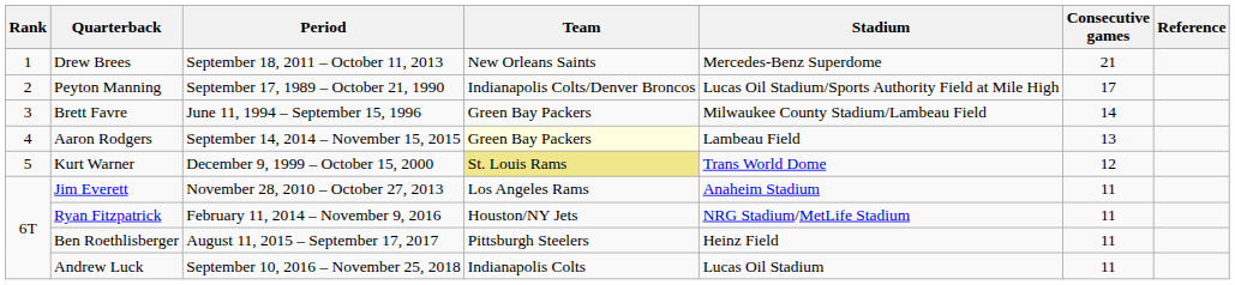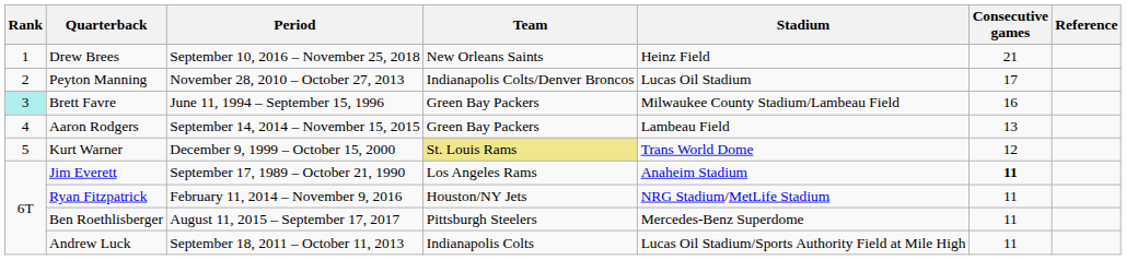Drew Brees | Period: September 18, 2011 – October 11, 2013 -> September 10, 2016 – November 25, 2018
Drew Brees | Stadium: Mercedes-Benz Superdome -> Heinz Field
Peyton Manning | Period: September 17, 1989 – October 21, 1990 -> November 28, 2010 – October 27, 2013
Peyton Manning | Stadium: Lucas Oil Stadium/Sports Authority Field at Mile High -> Lucas Oil Stadium
Brett Favre | Rank: no background -> paleturquoise background
Brett Favre | Consecutive games: 14 -> 16
Aaron Rodgers | Team: lightyellow background -> no background
Jim Everett | Period: November 28, 2010 – October 27, 2013 -> September 17, 1989 – October 21, 1990
Jim Everett | Consecutive games: normal -> bold
Ben Roethlisberger | Stadium: Heinz Field -> Mercedes-Benz Superdome
Andrew Luck | Period: September 10, 2016 – November 25, 2018 -> September 18, 2011 – October 11, 2013
Andrew Luck | Stadium: Lucas Oil Stadium -> Lucas Oil Stadium/Sports Authority Field at Mile High
